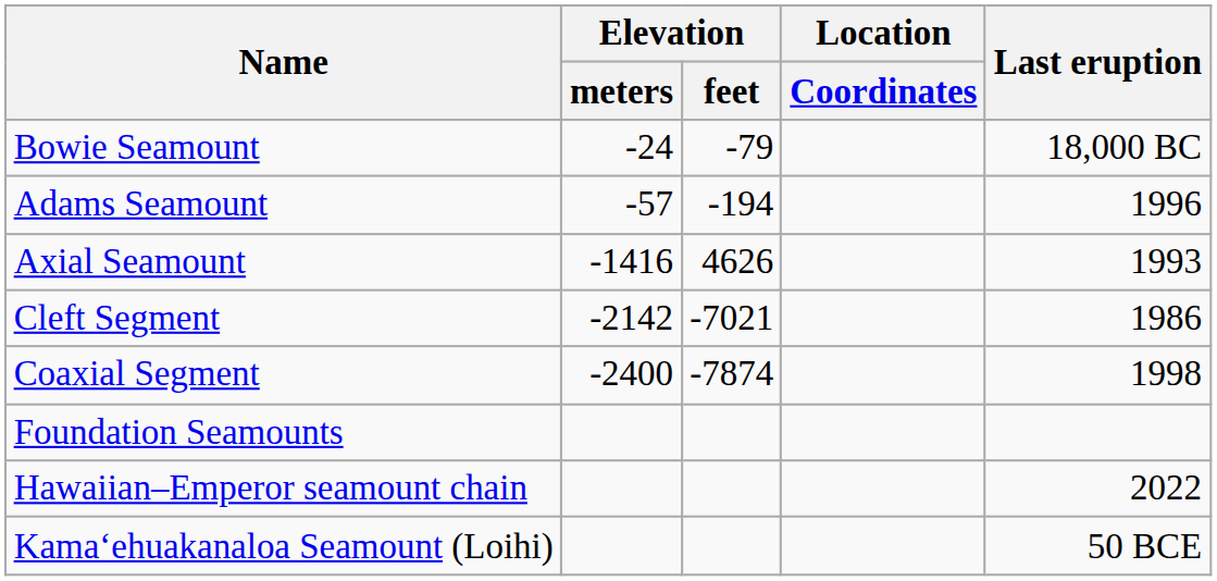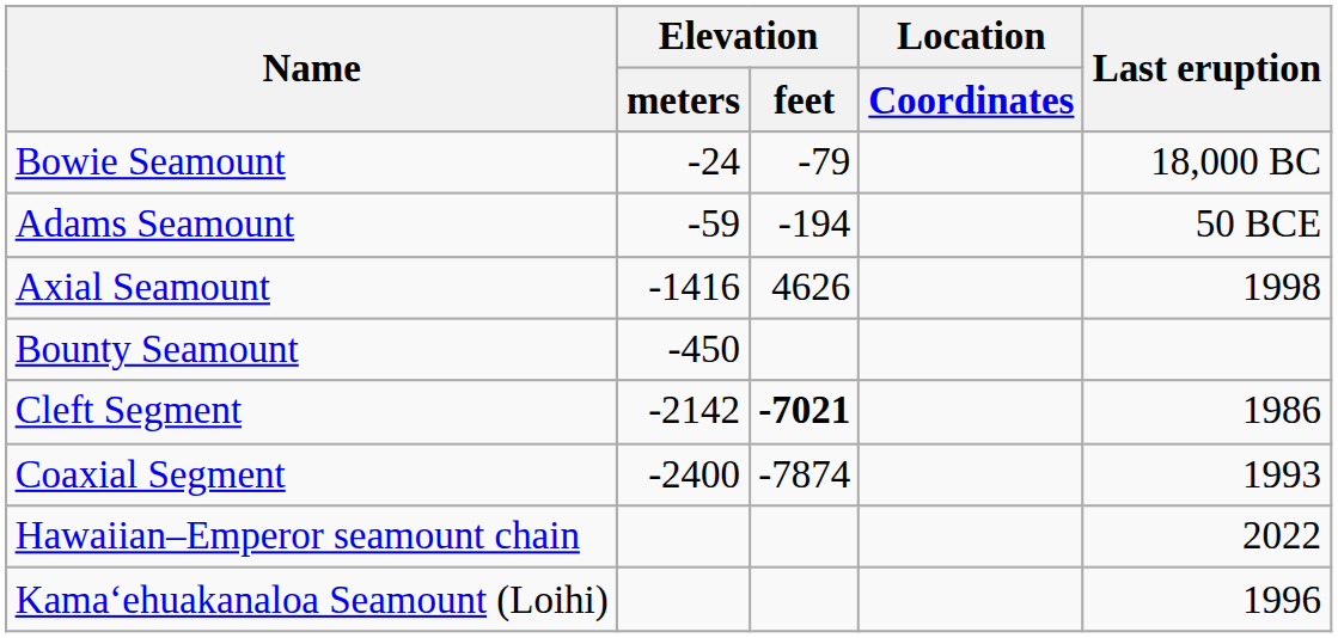Adams Seamount | Elevation / meters: -57 -> -59
Adams Seamount | Last eruption: 1996 -> 50 BCE
Axial Seamount | Last eruption: 1993 -> 1998
+ row: Bounty Seamount | -450
Cleft Segment | Elevation / feet: normal -> bold
Coaxial Segment | Last eruption: 1998 -> 1993
- row: Foundation Seamounts
Kamaʻehuakanaloa Seamount (Loihi) | Last eruption: 50 BCE -> 1996
